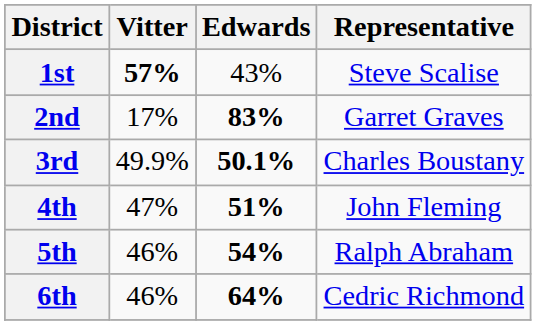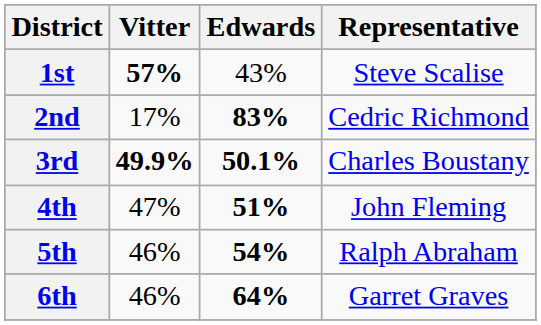2nd | Representative: Garret Graves -> Cedric Richmond
3rd | Vitter: normal -> bold
6th | Representative: Cedric Richmond -> Garret Graves
